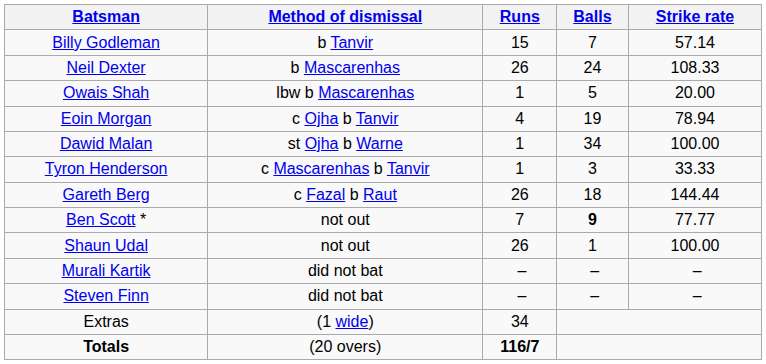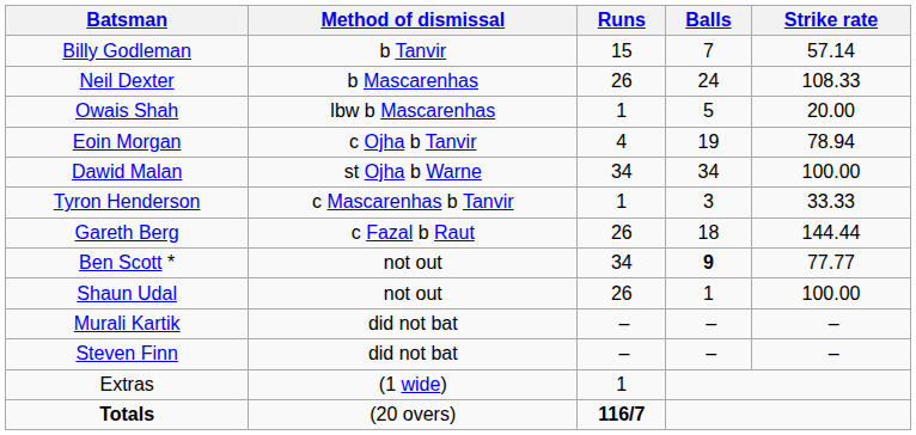Dawid Malan | Runs: 1 -> 34
Ben Scott * | Runs: 7 -> 34
Extras | Runs: 34 -> 1
